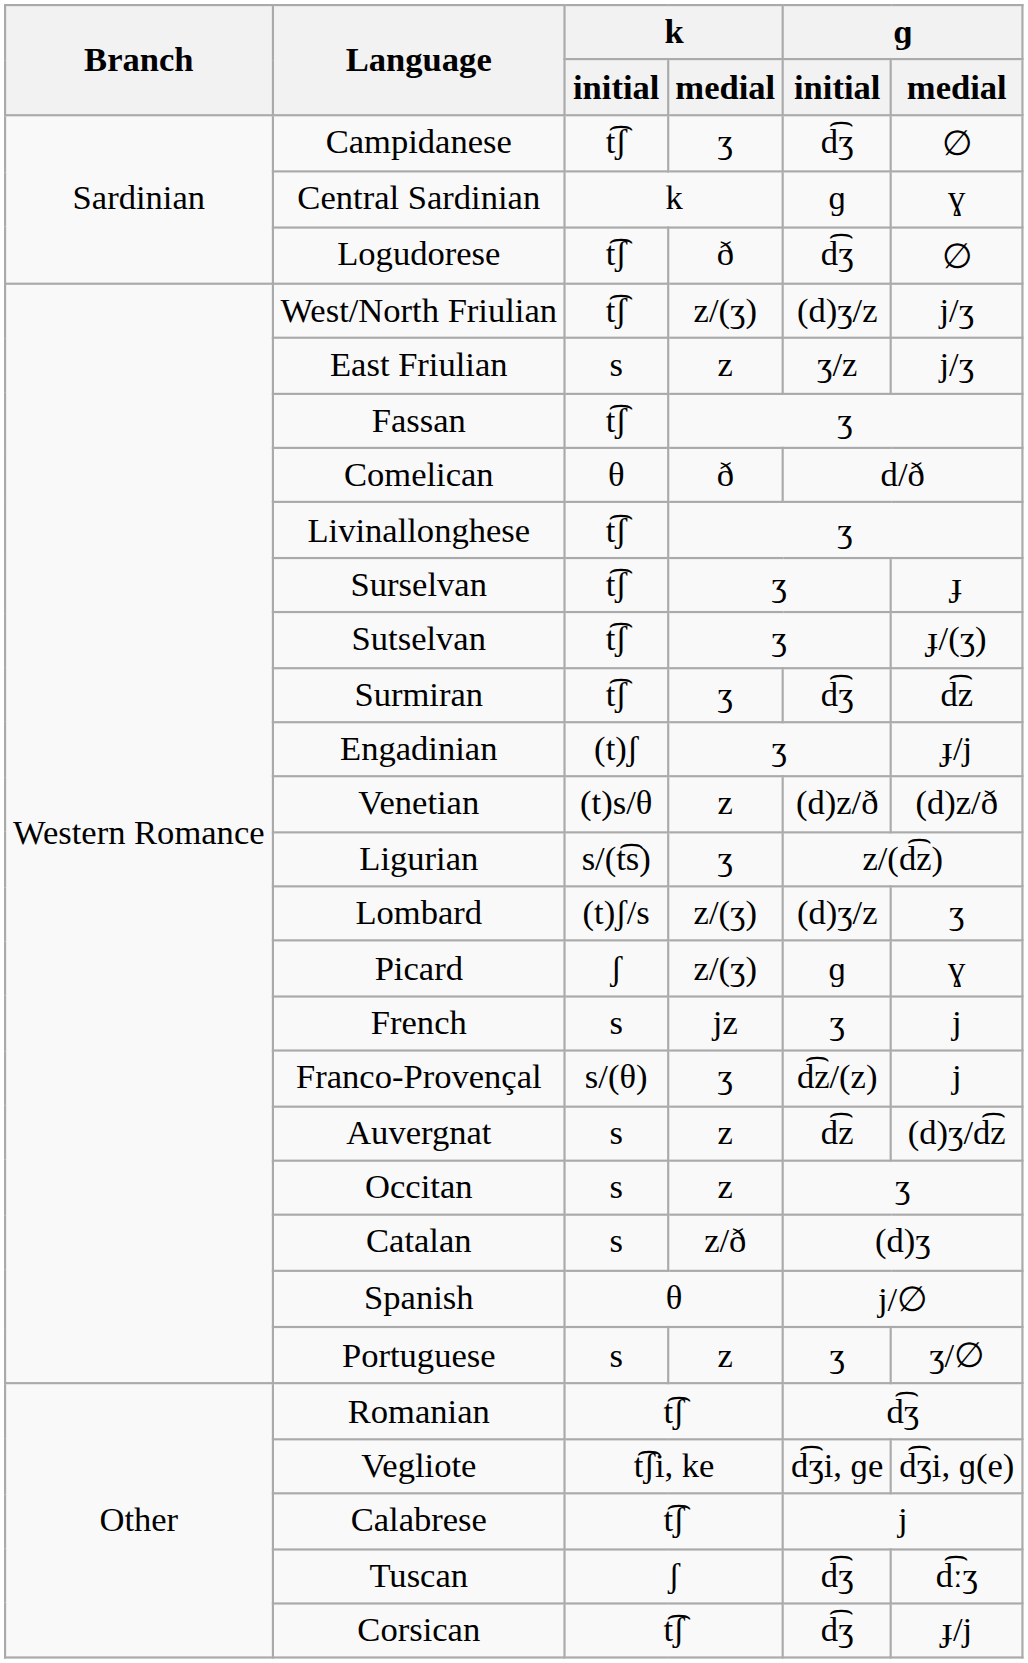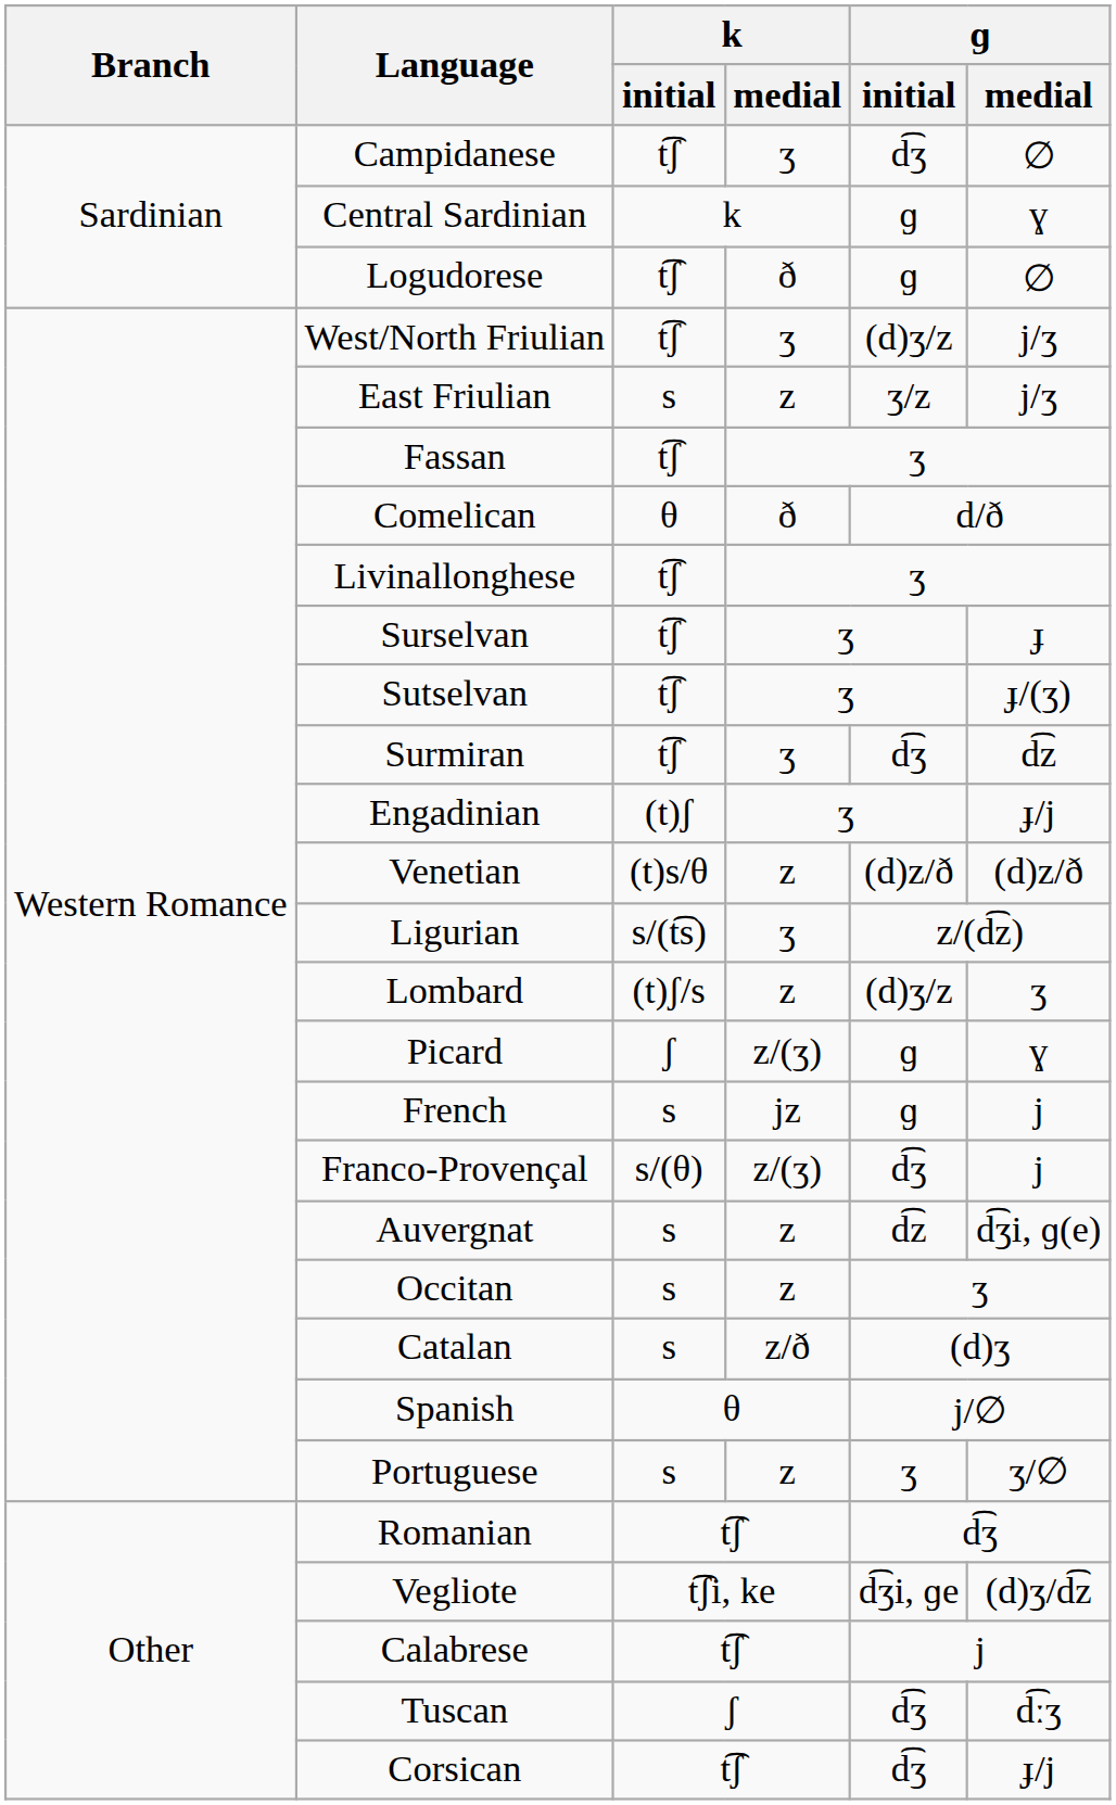Logudorese | ɡ / initial: d͡ʒ -> ɡ
West/North Friulian | k / medial: z/(ʒ) -> ʒ
Lombard | k / medial: z/(ʒ) -> z
French | ɡ / initial: ʒ -> ɡ
Franco-Provençal | k / medial: ʒ -> z/(ʒ)
Franco-Provençal | ɡ / initial: d͡z/(z) -> d͡ʒ
Auvergnat | ɡ / medial: (d)ʒ/d͡z -> d͡ʒi, ɡ(e)
Vegliote | ɡ / medial: d͡ʒi, ɡ(e) -> (d)ʒ/d͡z
